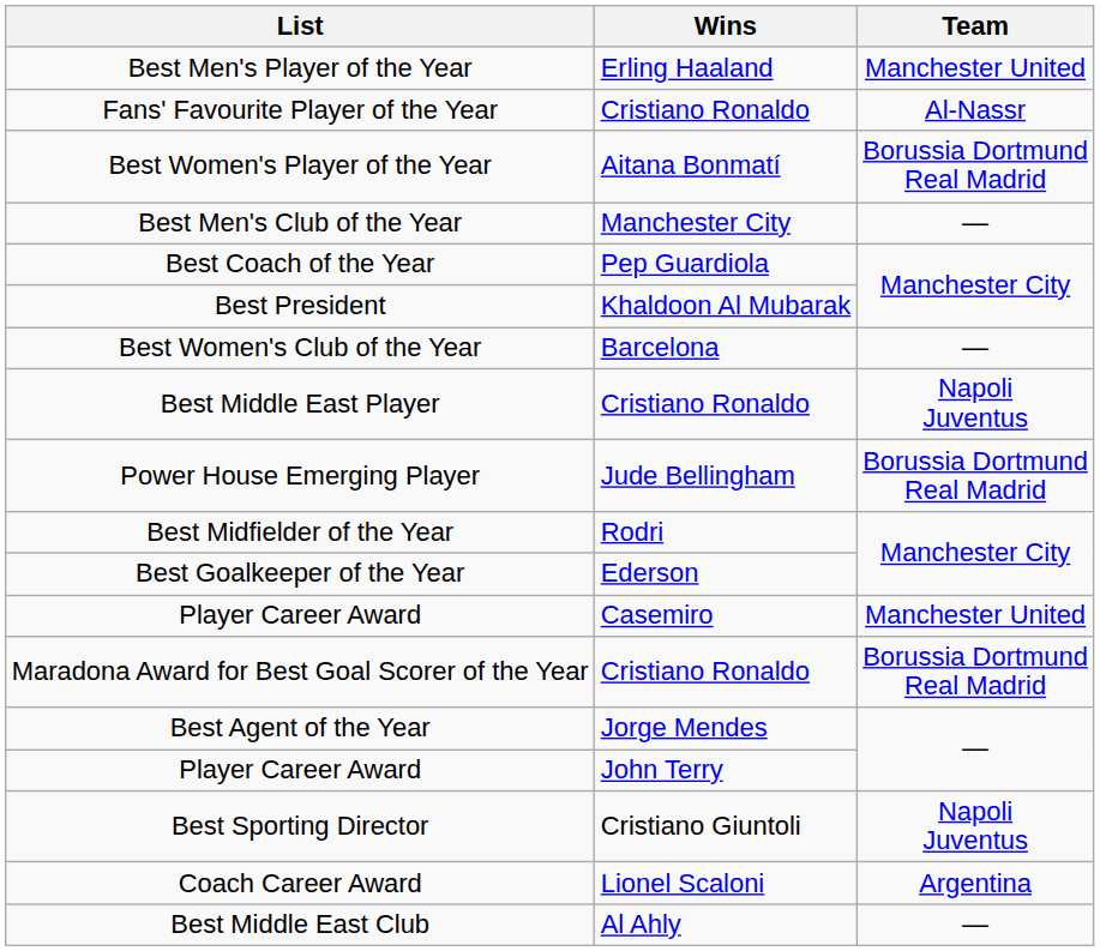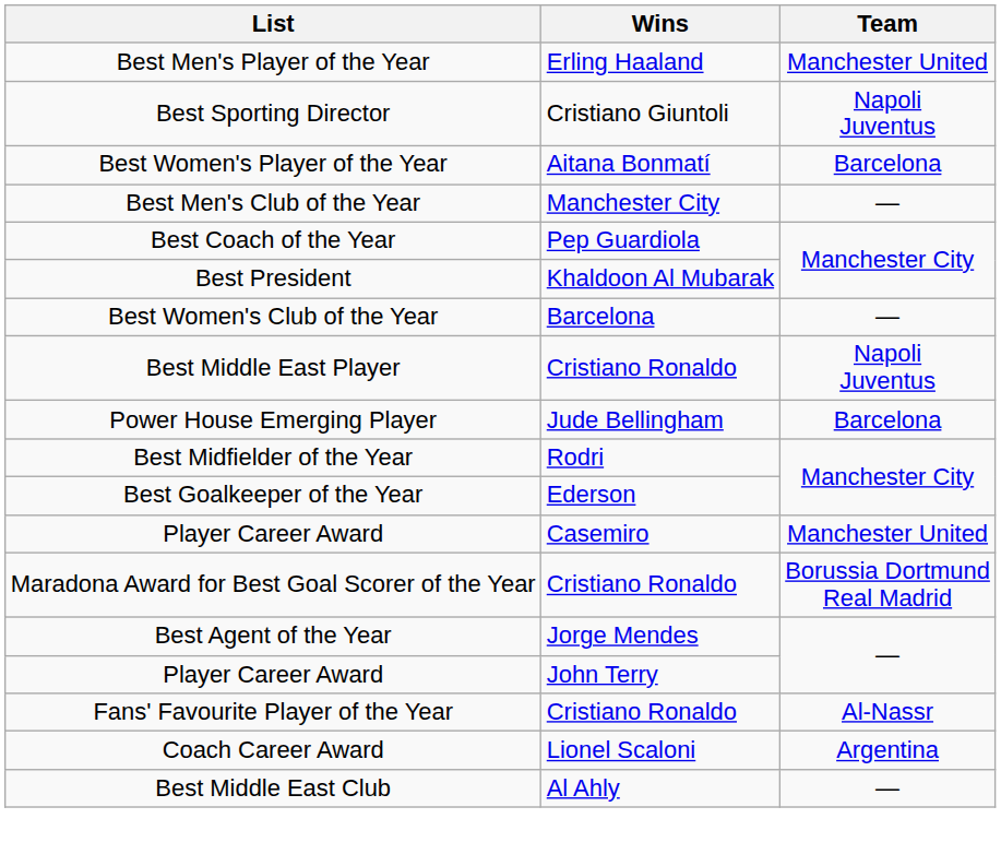rows swapped: Fans' Favourite Player of the Year <-> Best Sporting Director
Best Women's Player of the Year | Team: Borussia Dortmund Real Madrid -> Barcelona
Power House Emerging Player | Team: Borussia Dortmund Real Madrid -> Barcelona
